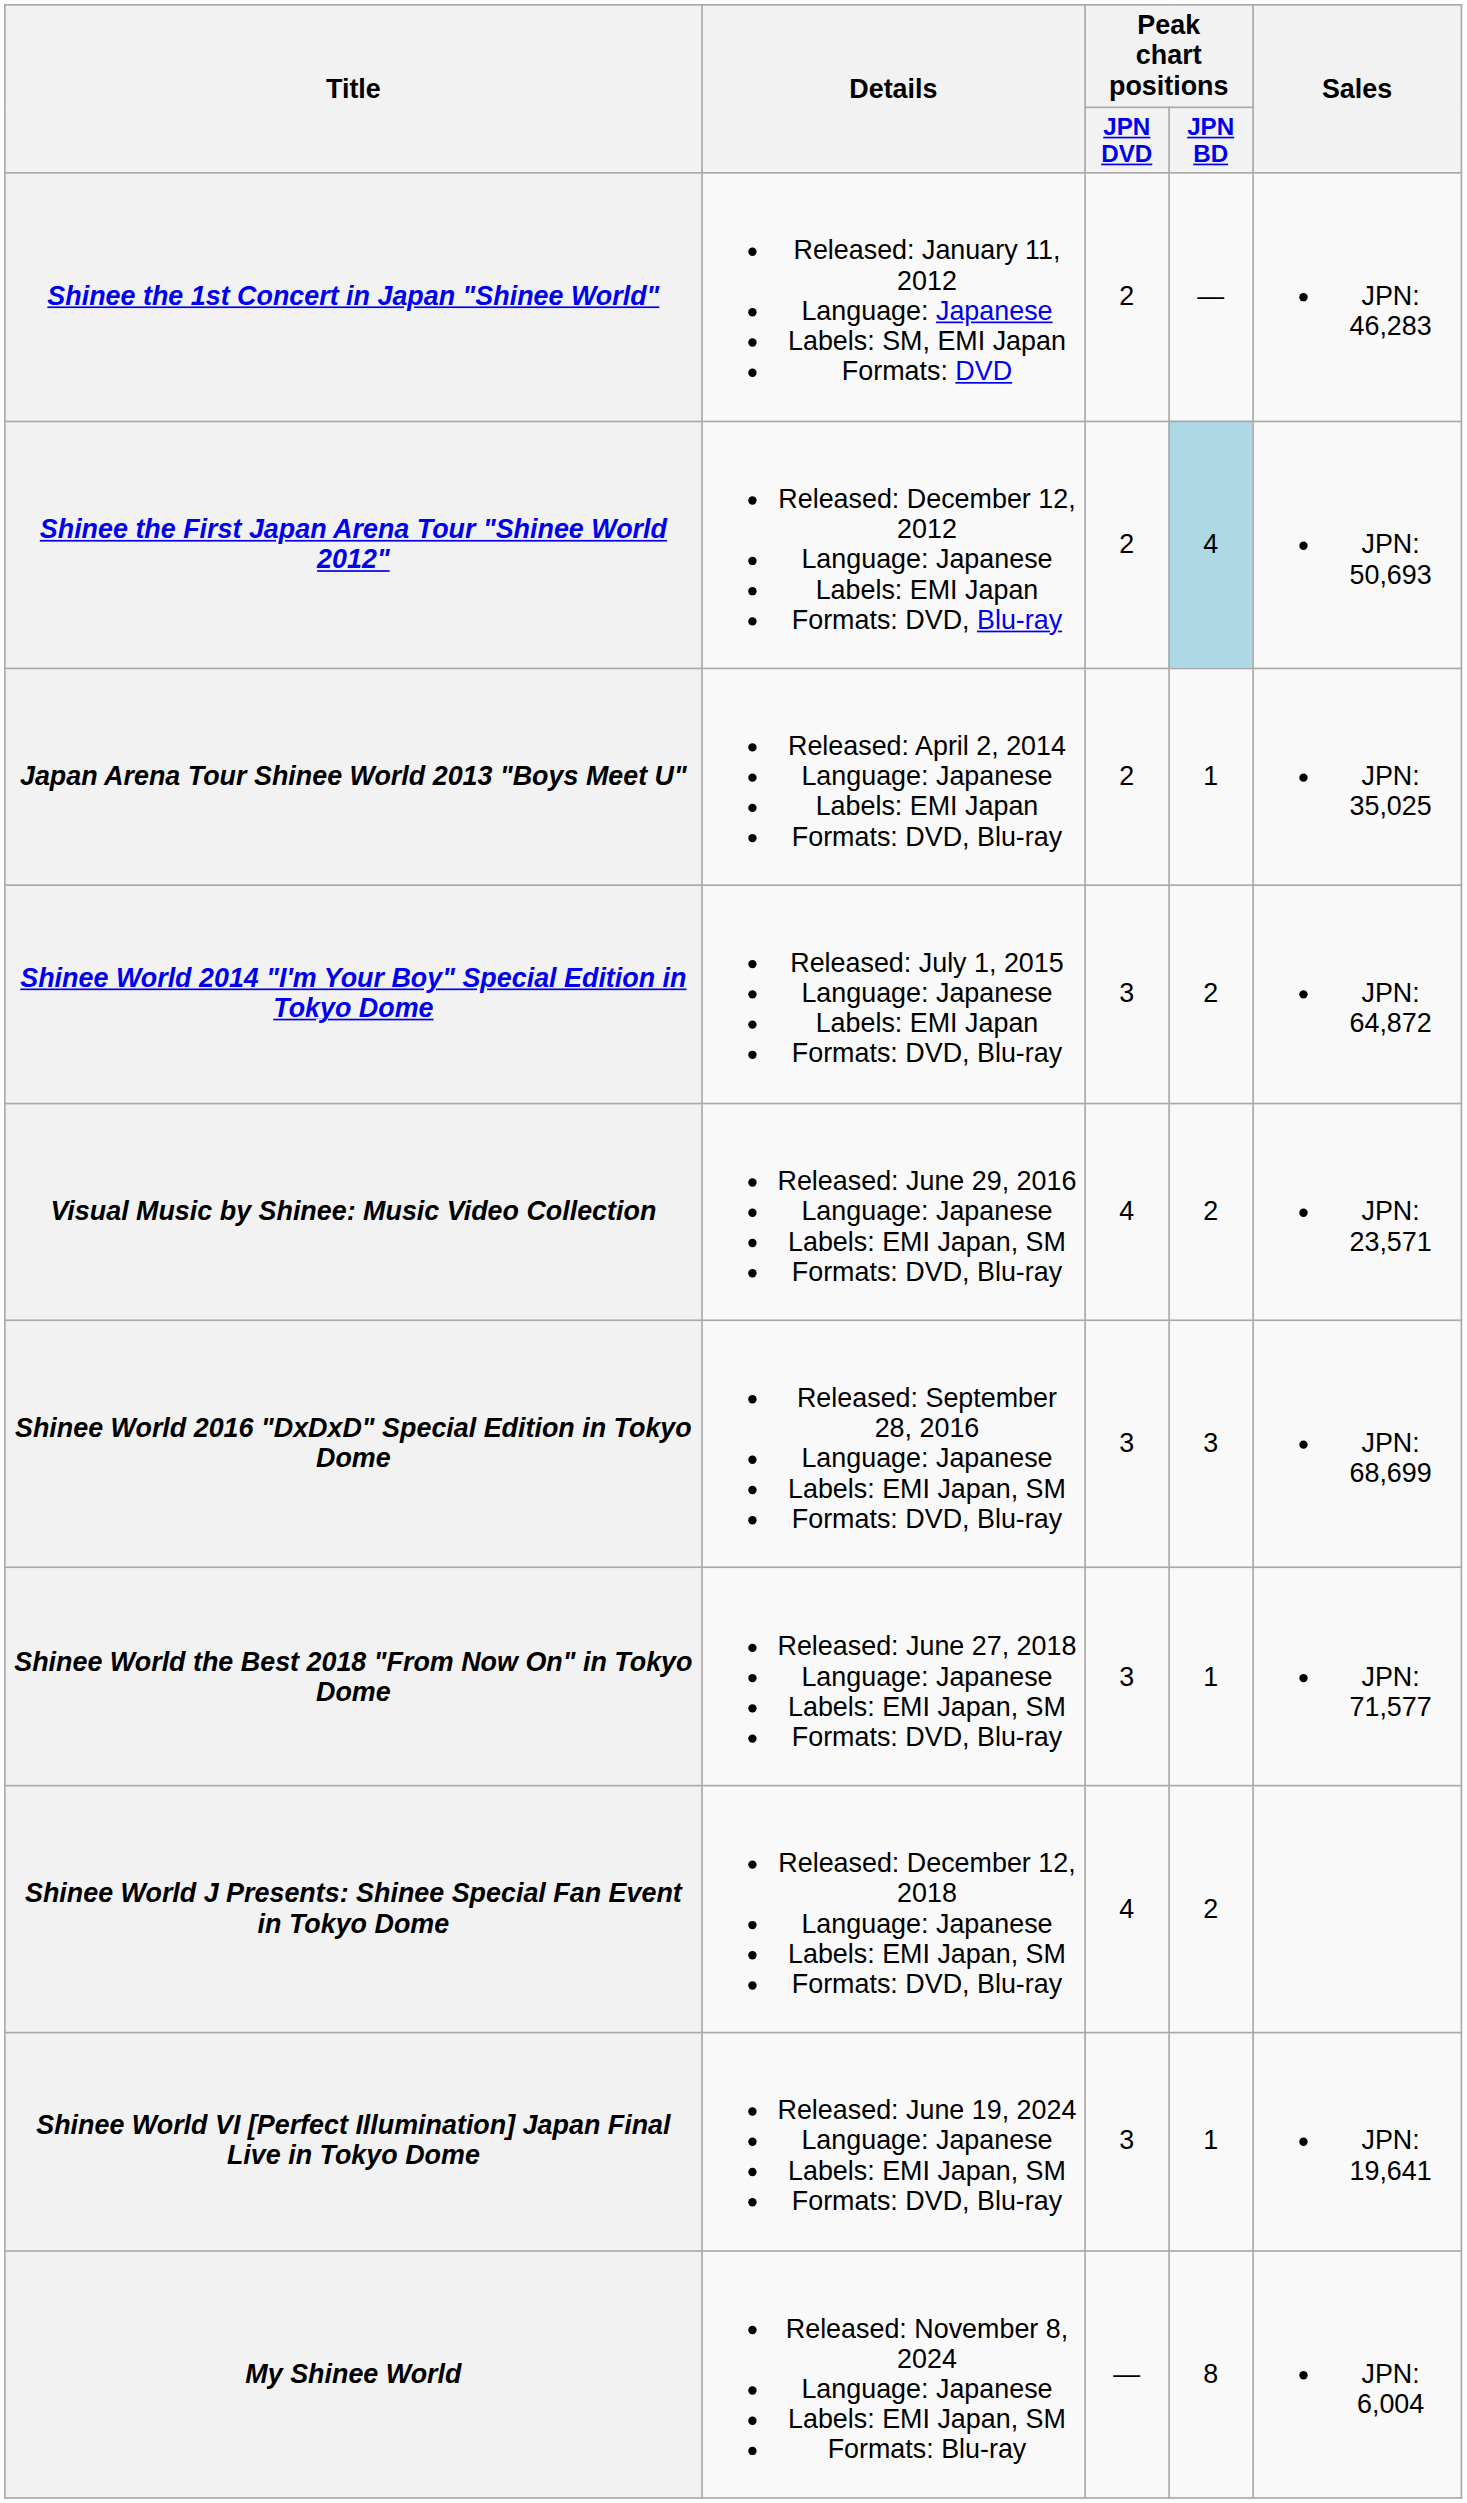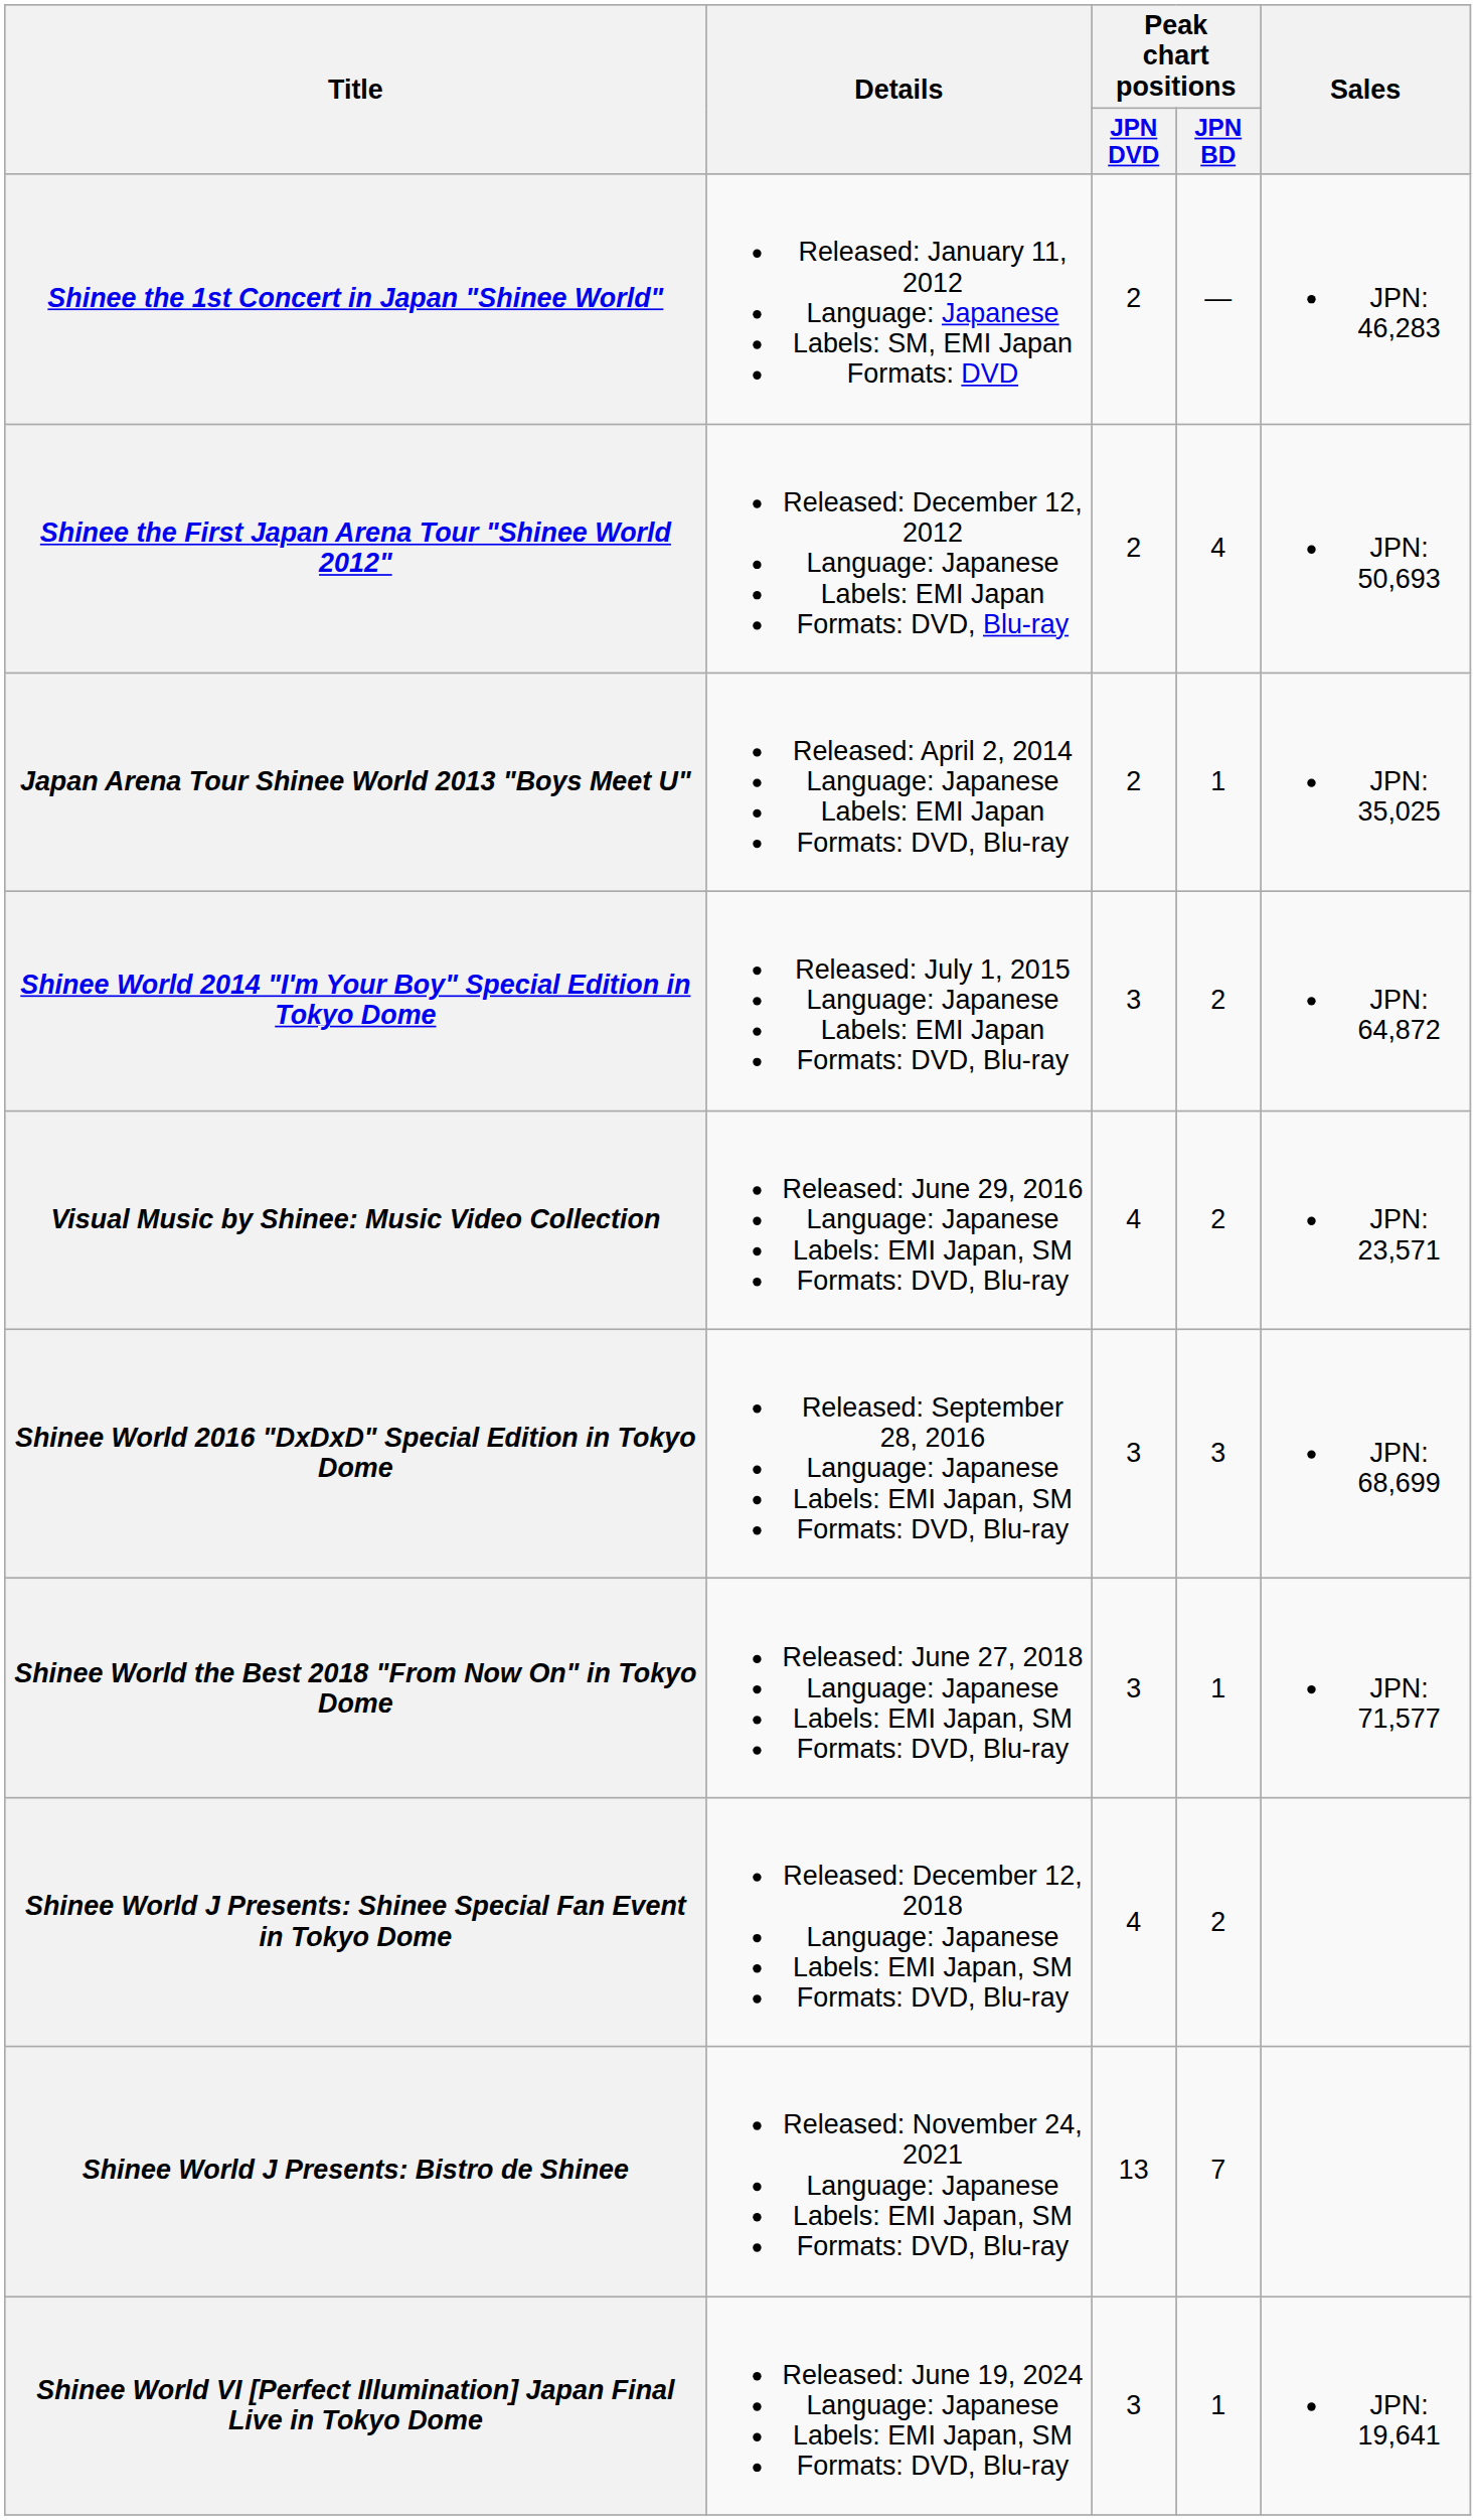Shinee the First Japan Arena Tour "Shinee World 2012" | Peak chart positions / JPN BD: lightblue background -> no background
+ row: Shinee World J Presents: Bistro de Shinee | Released: November 24, 2021 Language: Japanese Labels: EMI Japan, SM Formats: DVD, Blu-ray | 13 | 7
- row: My Shinee World | Released: November 8, 2024 Language: Japanese Labels: EMI Japan, SM Formats: Blu-ray | — | 8 | JPN: 6,004
